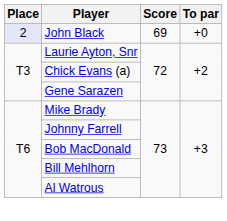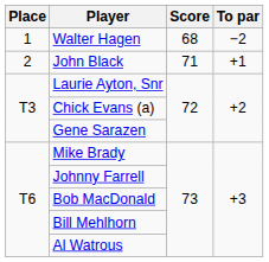+ row: 1 | Walter Hagen | 68 | −2
John Black | Place: lavender background -> no background
John Black | Score: 69 -> 71
John Black | To par: +0 -> +1
